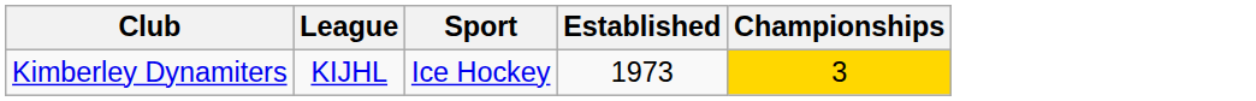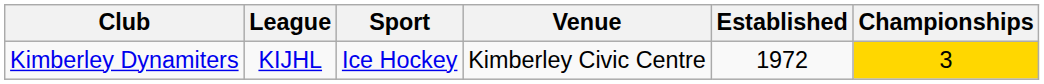+ column: Venue | Kimberley Civic Centre
Kimberley Dynamiters | Established: 1973 -> 1972
